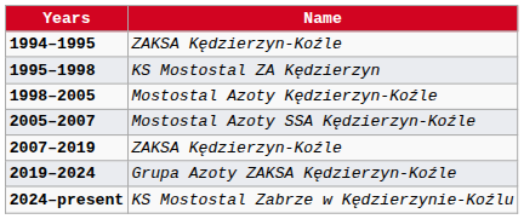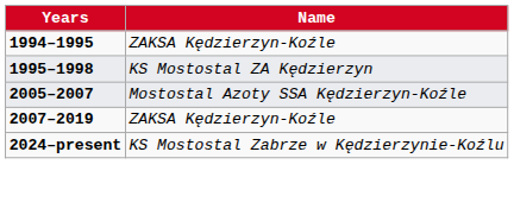- row: 1998–2005 | Mostostal Azoty Kędzierzyn-Koźle
- row: 2019–2024 | Grupa Azoty ZAKSA Kędzierzyn-Koźle
